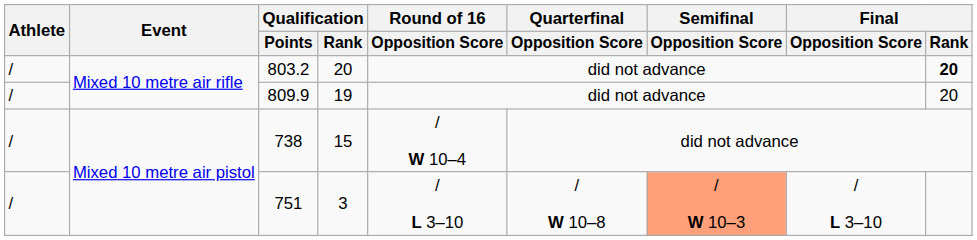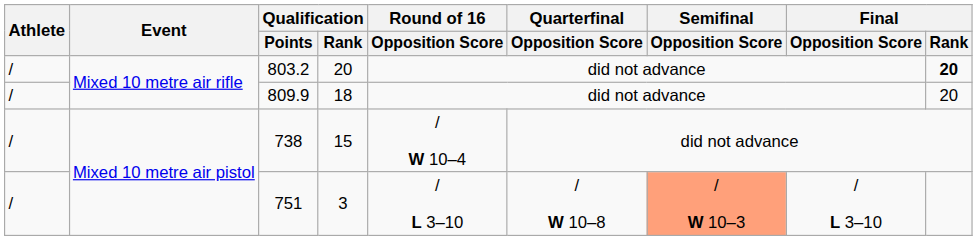809.9 | Qualification / Rank: 19 -> 18
